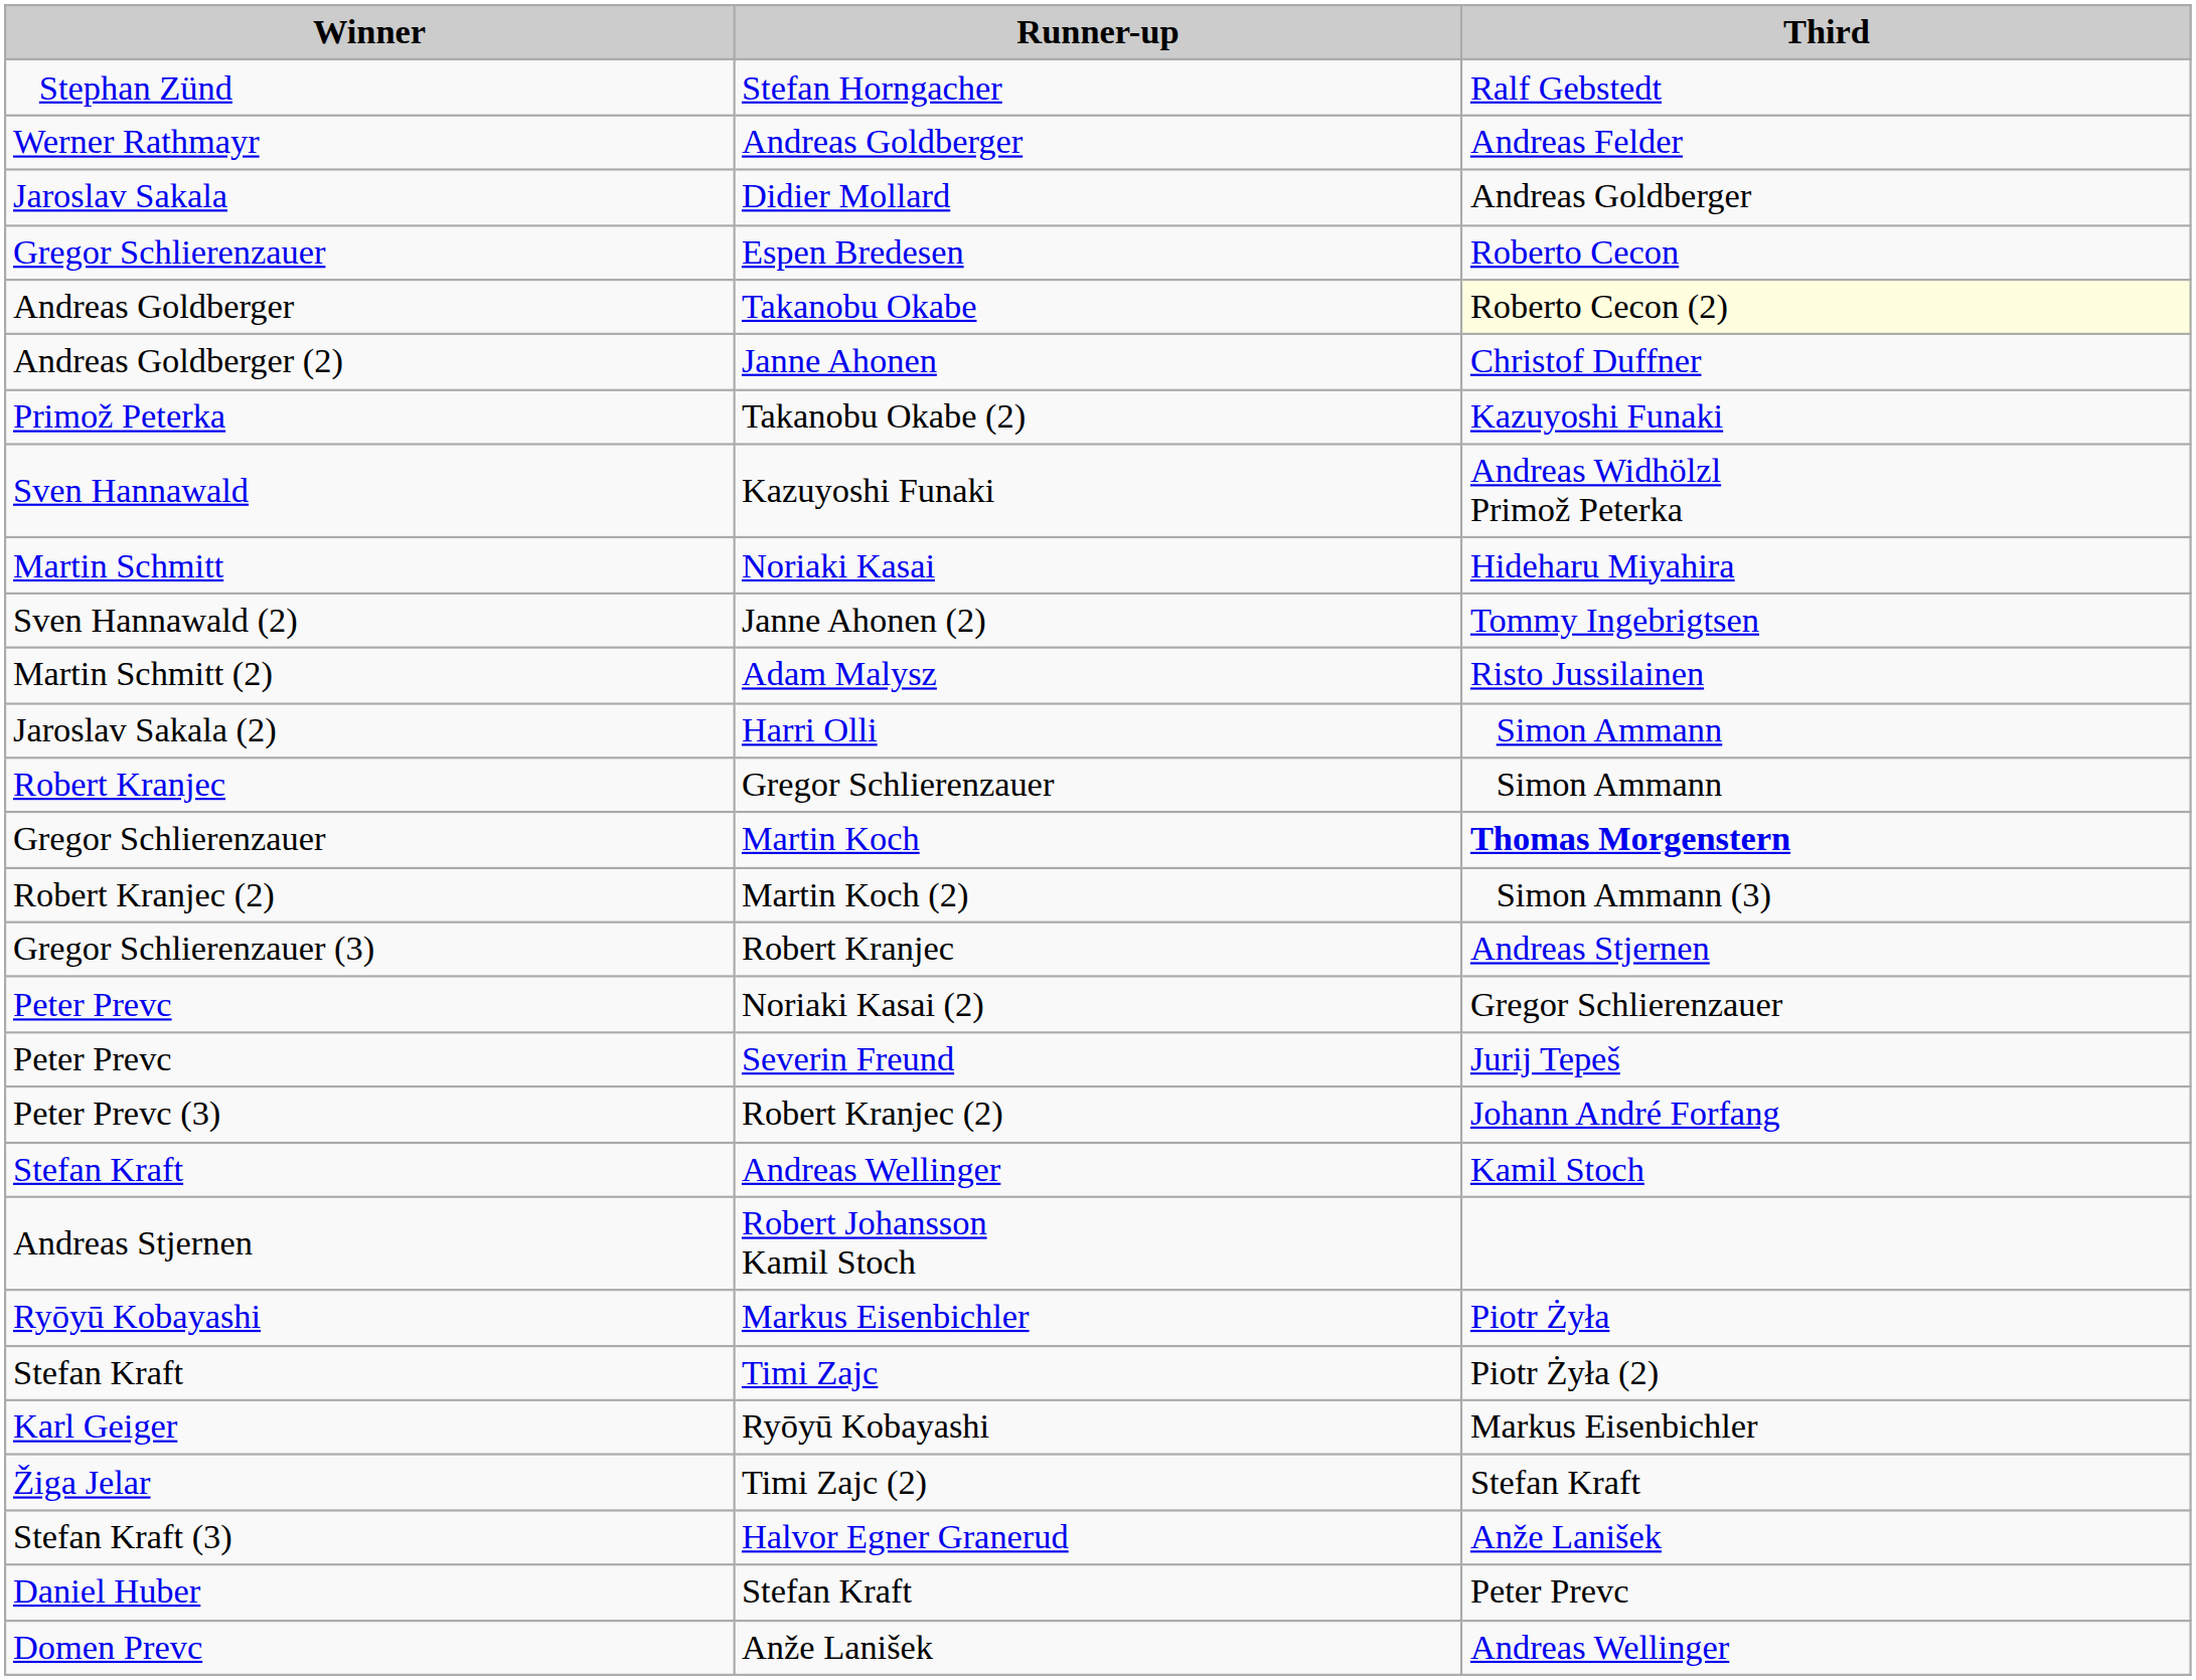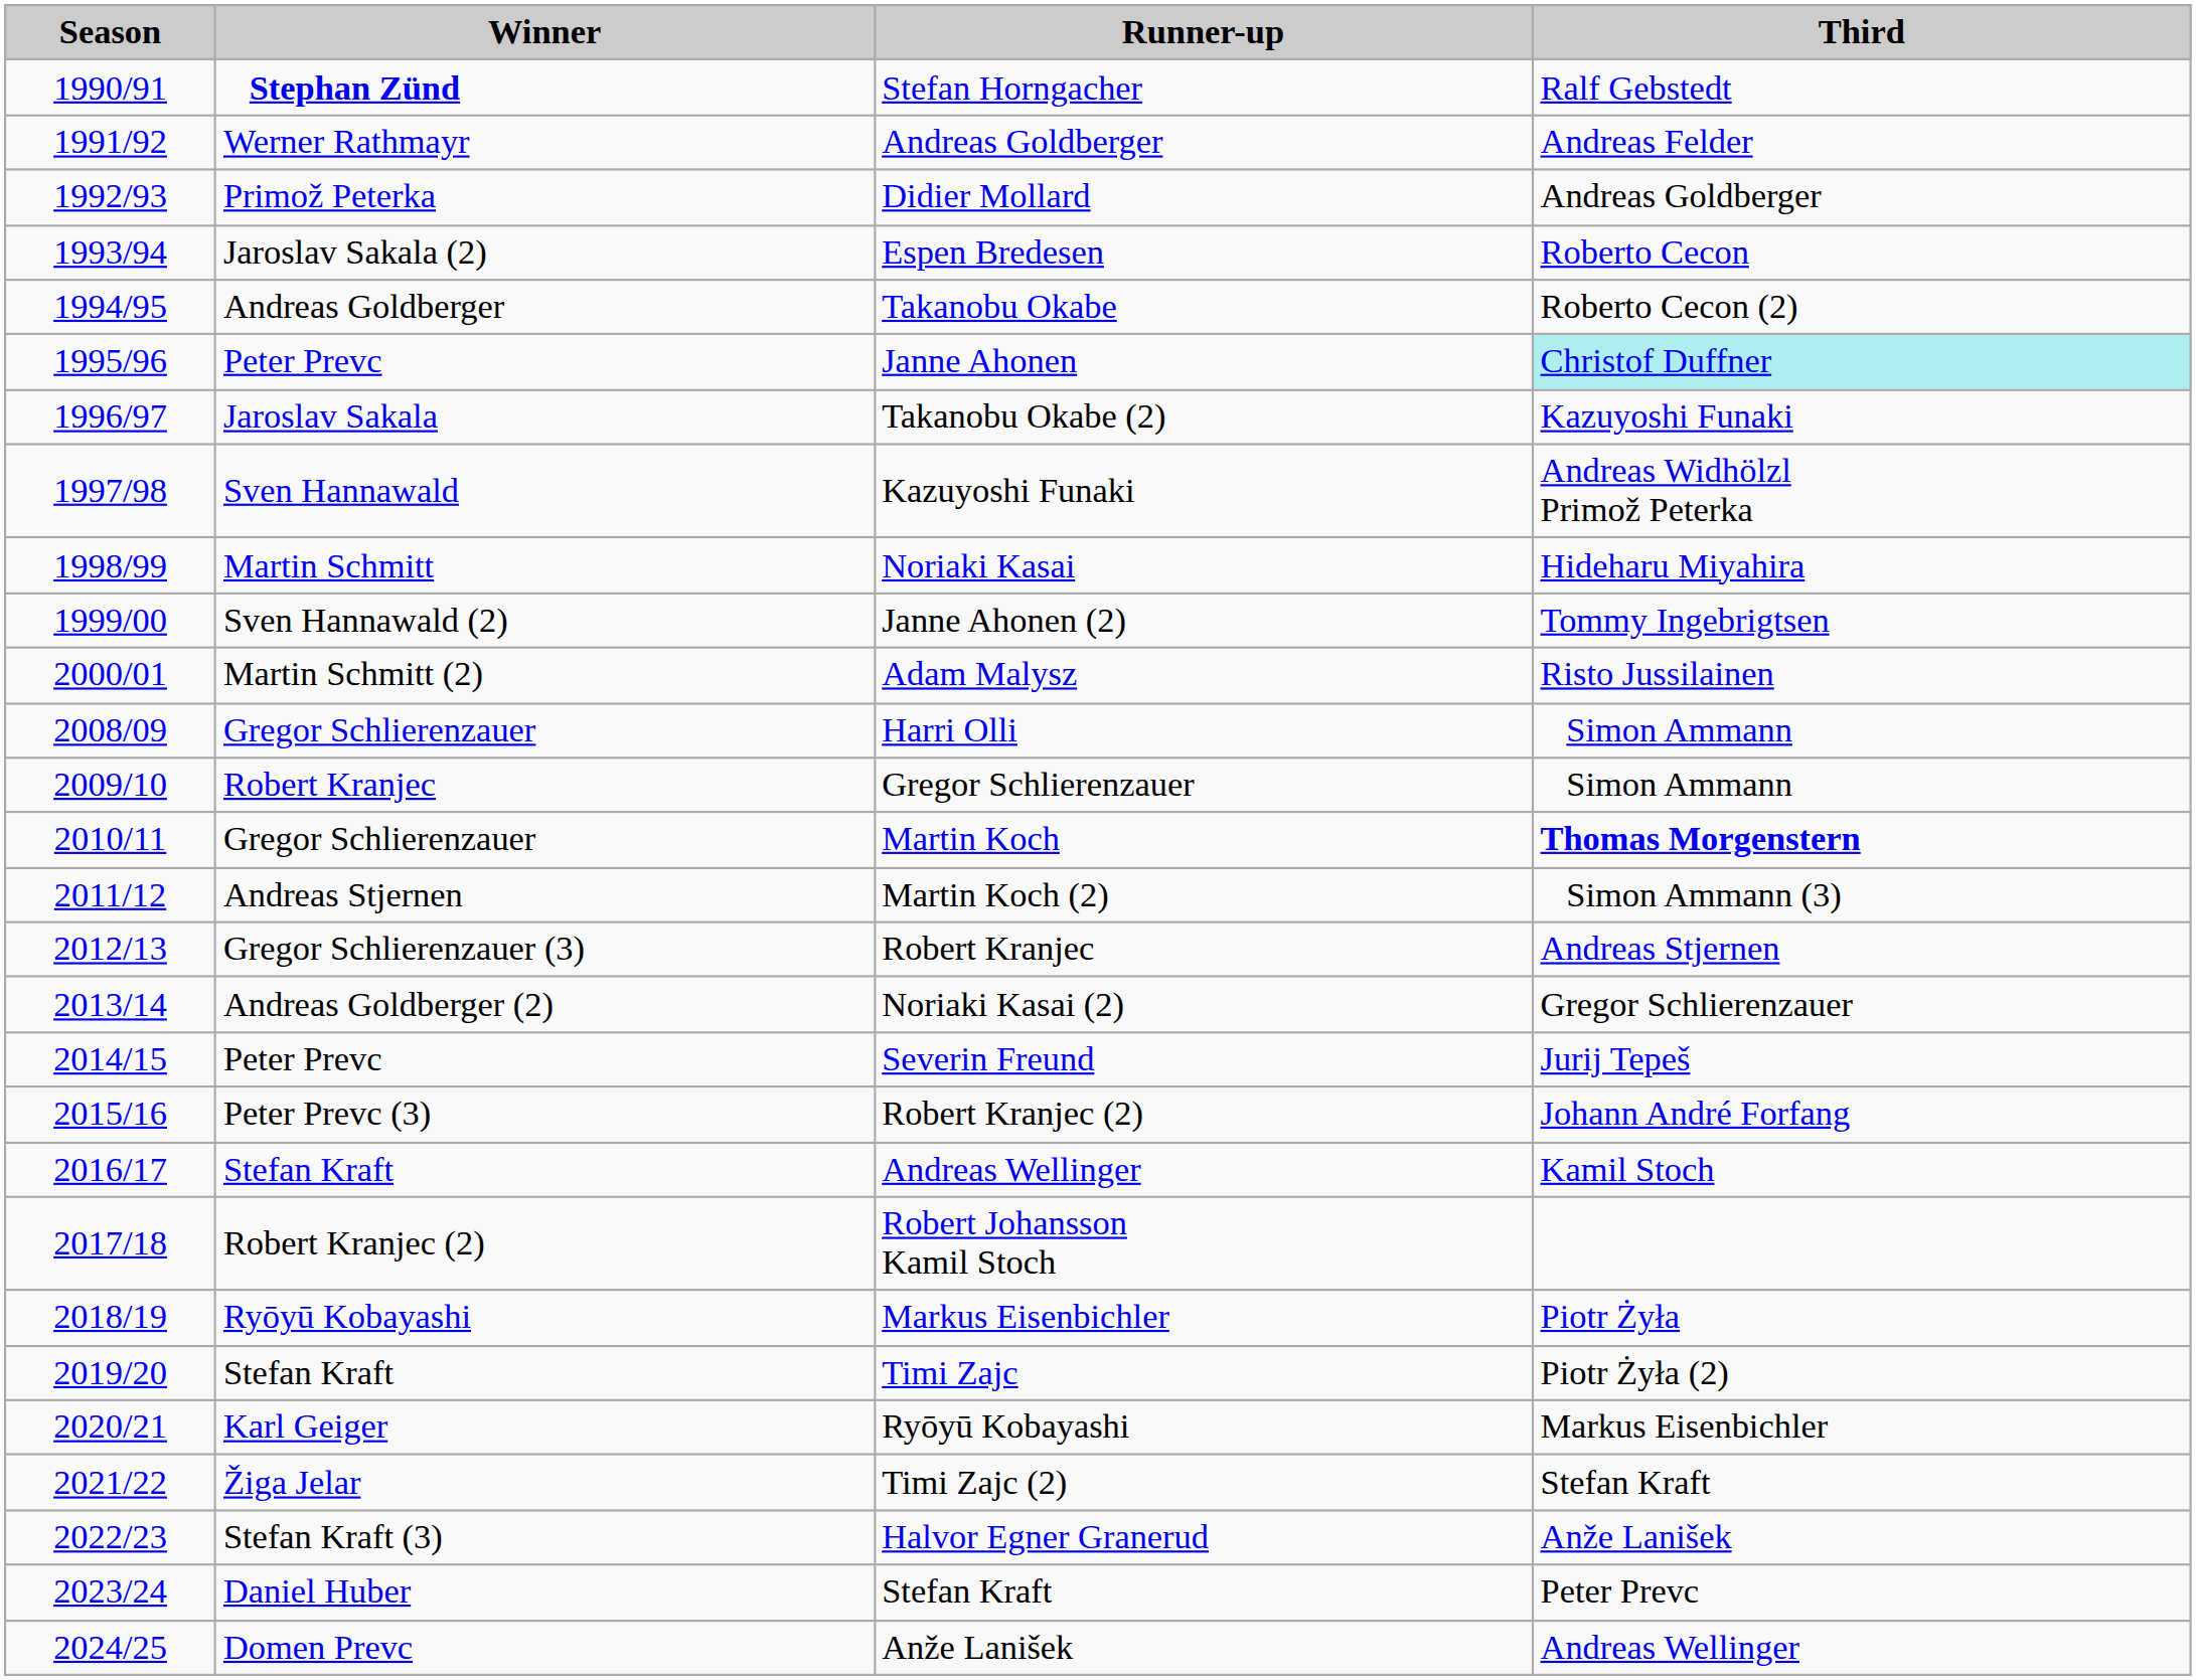+ column: Season | 1990/91 | 1991/92 | 1992/93 | 1993/94 | 1994/95 | 1995/96 | 1996/97 | 1997/98 | 1998/99 | 1999/00 | 2000/01 | 2008/09 | 2009/10 | 2010/11 | 2011/12 | 2012/13 | 2013/14 | 2014/15 | 2015/16 | 2016/17 | 2017/18 | 2018/19 | 2019/20 | 2020/21 | 2021/22 | 2022/23 | 2023/24 | 2024/25
Stefan Horngacher | Winner: normal -> bold
Didier Mollard | Winner: Jaroslav Sakala -> Primož Peterka
Espen Bredesen | Winner: Gregor Schlierenzauer -> Jaroslav Sakala (2)
Takanobu Okabe | Third: lightyellow background -> no background
Janne Ahonen | Winner: Andreas Goldberger (2) -> Peter Prevc
Janne Ahonen | Third: no background -> paleturquoise background
Takanobu Okabe (2) | Winner: Primož Peterka -> Jaroslav Sakala
Harri Olli | Winner: Jaroslav Sakala (2) -> Gregor Schlierenzauer
Martin Koch (2) | Winner: Robert Kranjec (2) -> Andreas Stjernen
Noriaki Kasai (2) | Winner: Peter Prevc -> Andreas Goldberger (2)
Robert Johansson Kamil Stoch | Winner: Andreas Stjernen -> Robert Kranjec (2)
